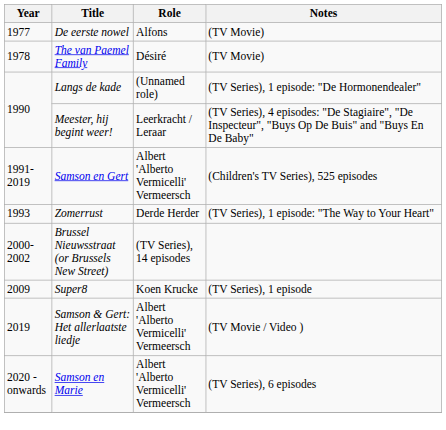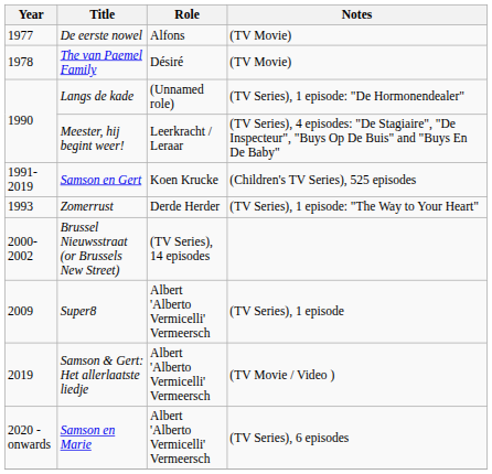Samson en Gert | Role: Albert 'Alberto Vermicelli' Vermeersch -> Koen Krucke
Super8 | Role: Koen Krucke -> Albert 'Alberto Vermicelli' Vermeersch
